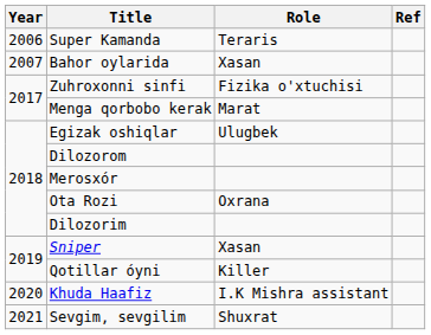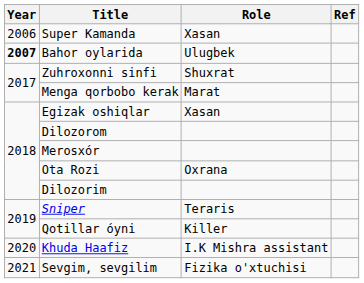Super Kamanda | Role: Teraris -> Xasan
Bahor oylarida | Year: normal -> bold
Bahor oylarida | Role: Xasan -> Ulugbek
Zuhroxonni sinfi | Role: Fizika o'xtuchisi -> Shuxrat
Egizak oshiqlar | Role: Ulugbek -> Xasan
Sniper | Role: Xasan -> Teraris
Sevgim, sevgilim | Role: Shuxrat -> Fizika o'xtuchisi
